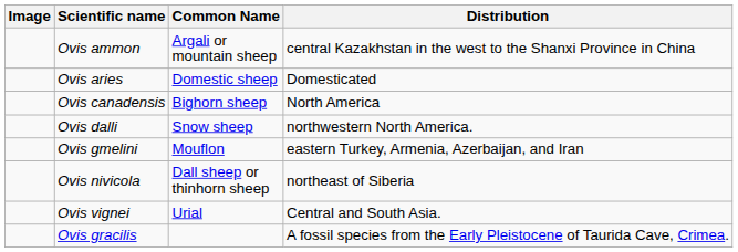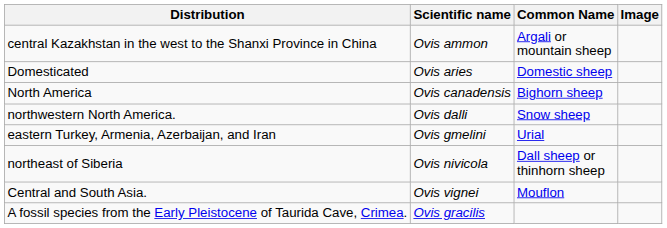columns swapped: Image <-> Distribution
Ovis gmelini | Common Name: Mouflon -> Urial
Ovis vignei | Common Name: Urial -> Mouflon
